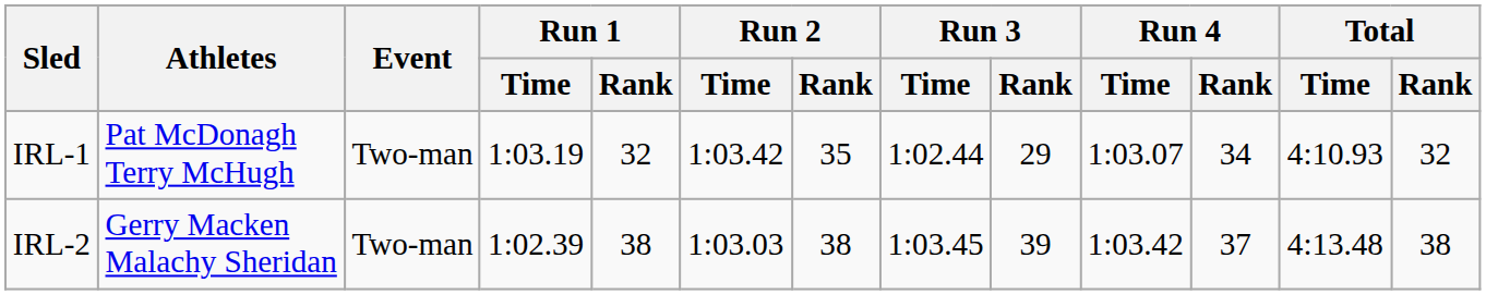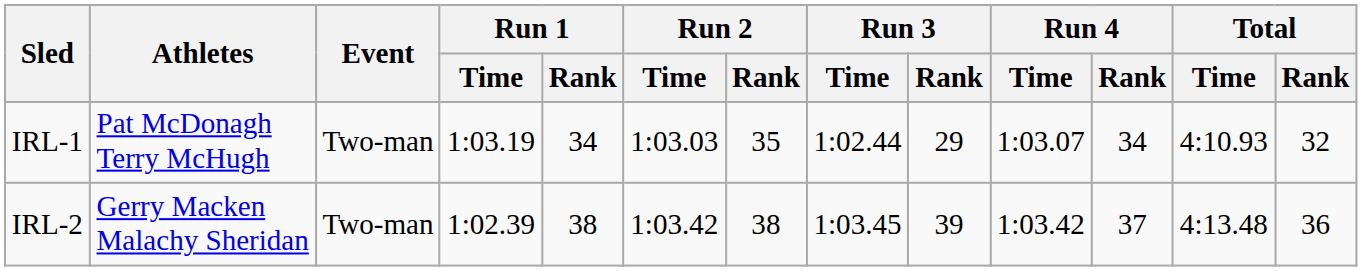IRL-1 | Run 1 / Rank: 32 -> 34
IRL-1 | Run 2 / Time: 1:03.42 -> 1:03.03
IRL-2 | Run 2 / Time: 1:03.03 -> 1:03.42
IRL-2 | Total / Rank: 38 -> 36
